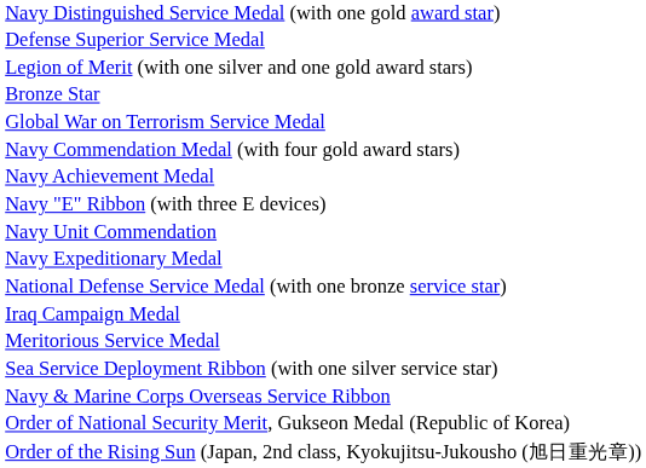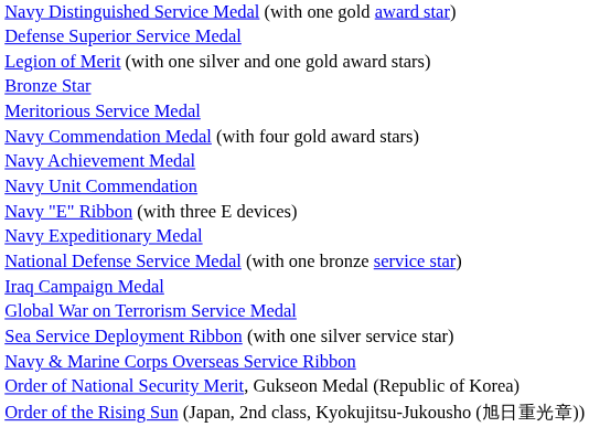rows swapped: Meritorious Service Medal <-> Global War on Terrorism Service Medal
rows swapped: Navy Unit Commendation <-> Navy "E" Ribbon (with three E devices)
